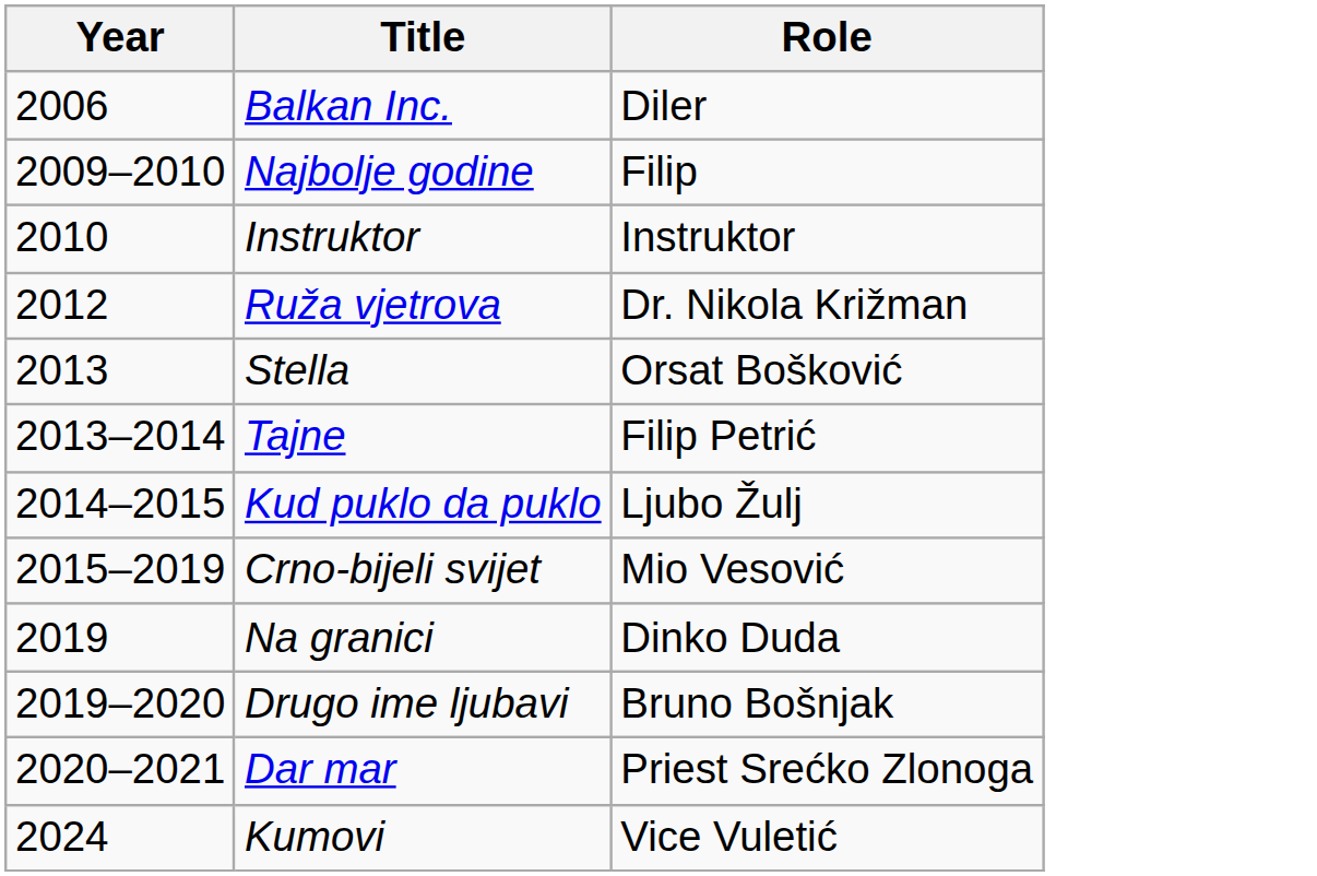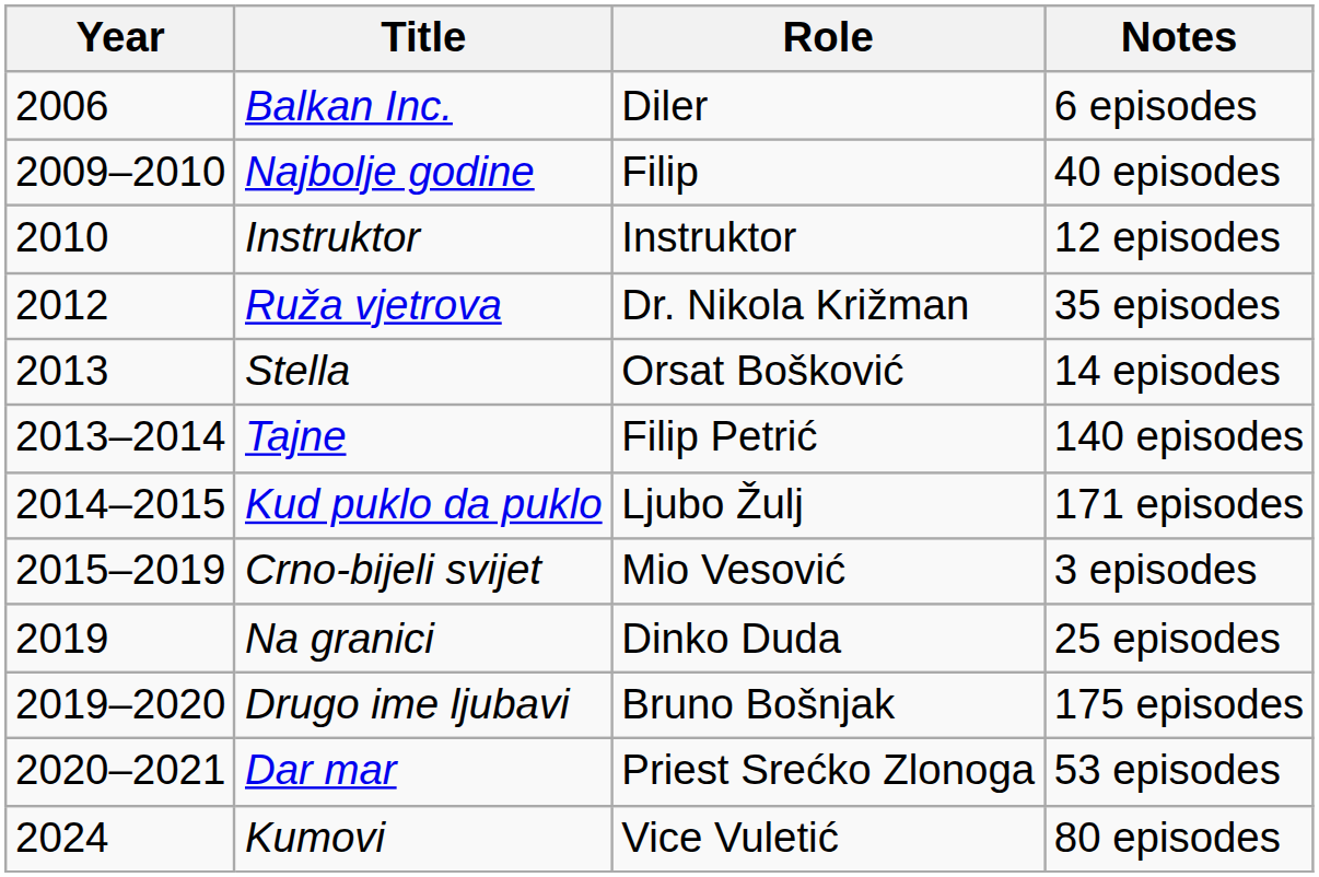+ column: Notes | 6 episodes | 40 episodes | 12 episodes | 35 episodes | 14 episodes | 140 episodes | 171 episodes | 3 episodes | 25 episodes | 175 episodes | 53 episodes | 80 episodes
